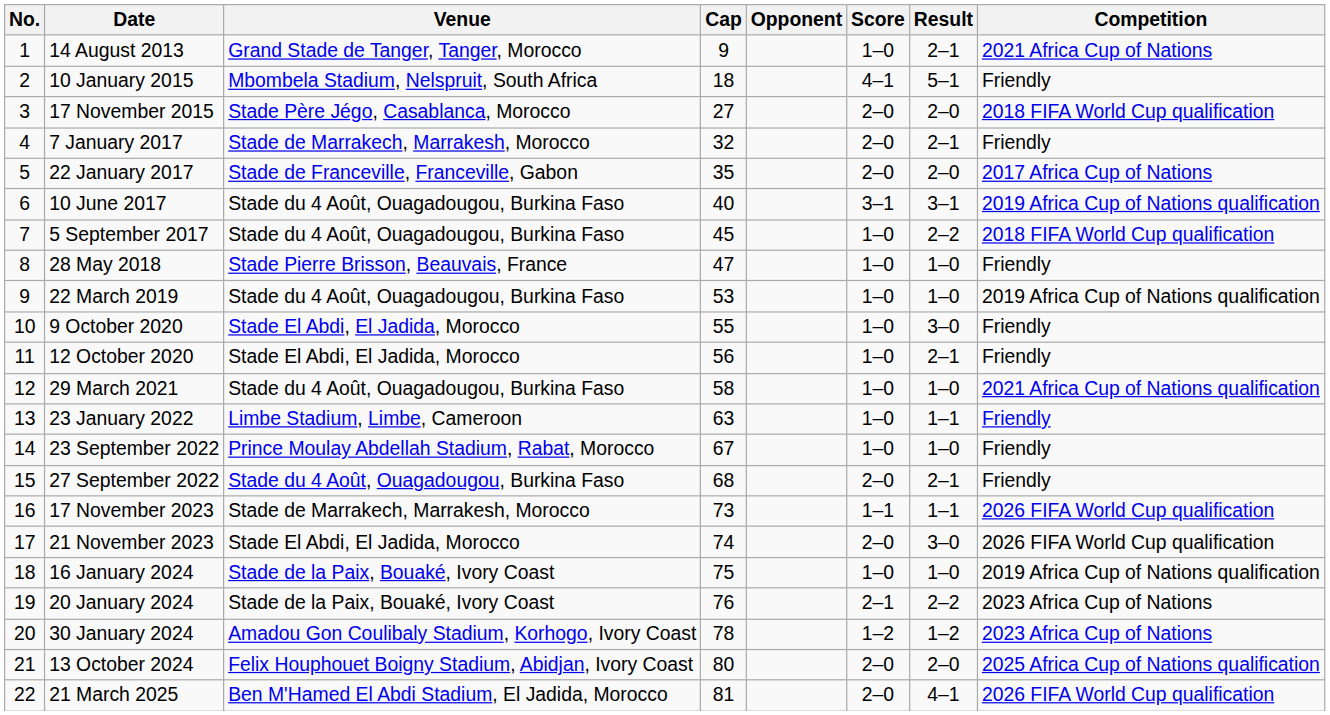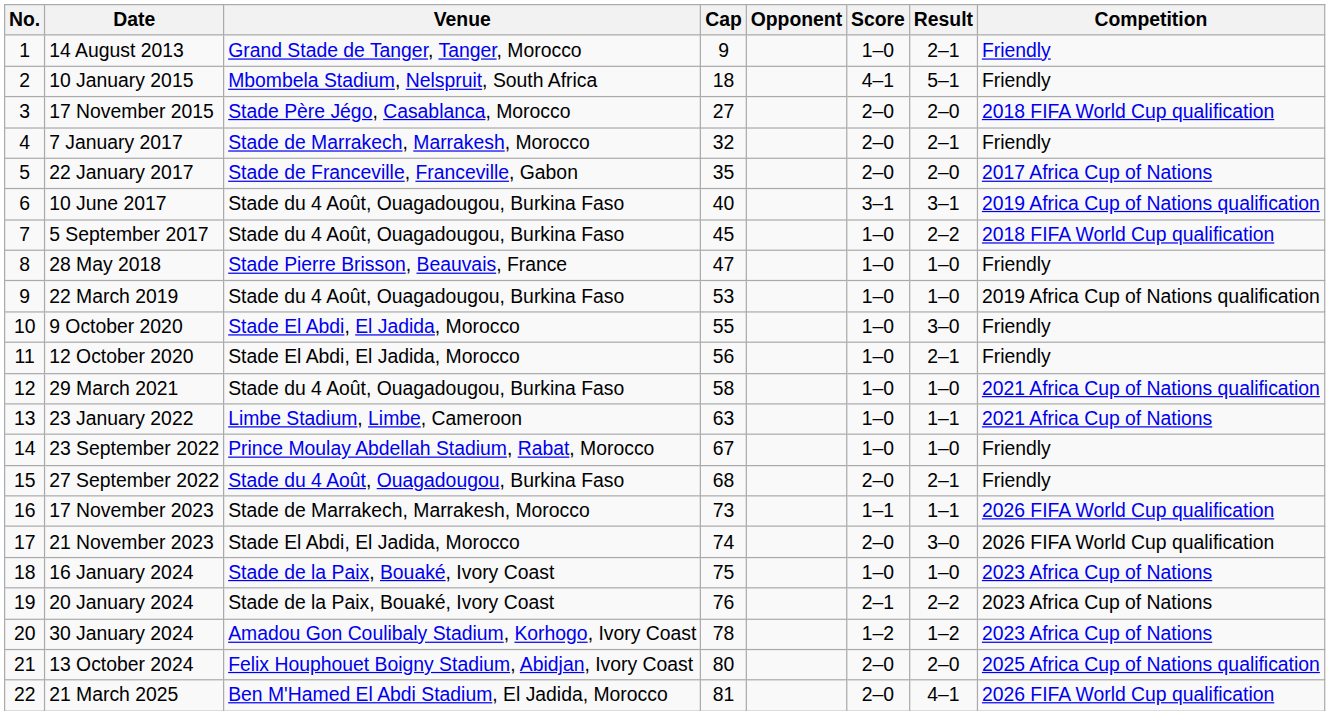14 August 2013 | Competition: 2021 Africa Cup of Nations -> Friendly
23 January 2022 | Competition: Friendly -> 2021 Africa Cup of Nations
16 January 2024 | Competition: 2019 Africa Cup of Nations qualification -> 2023 Africa Cup of Nations
